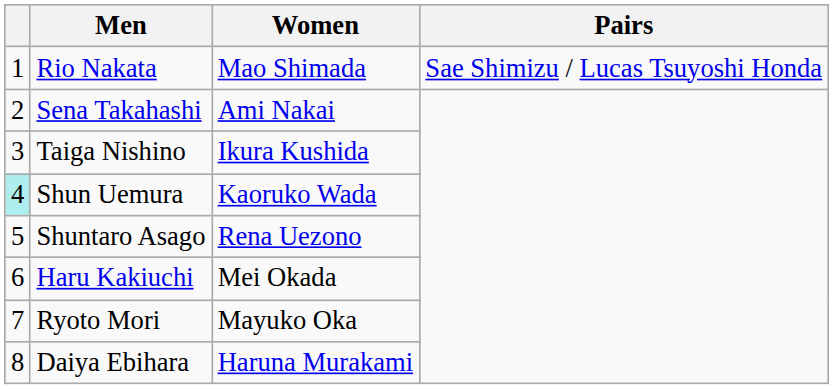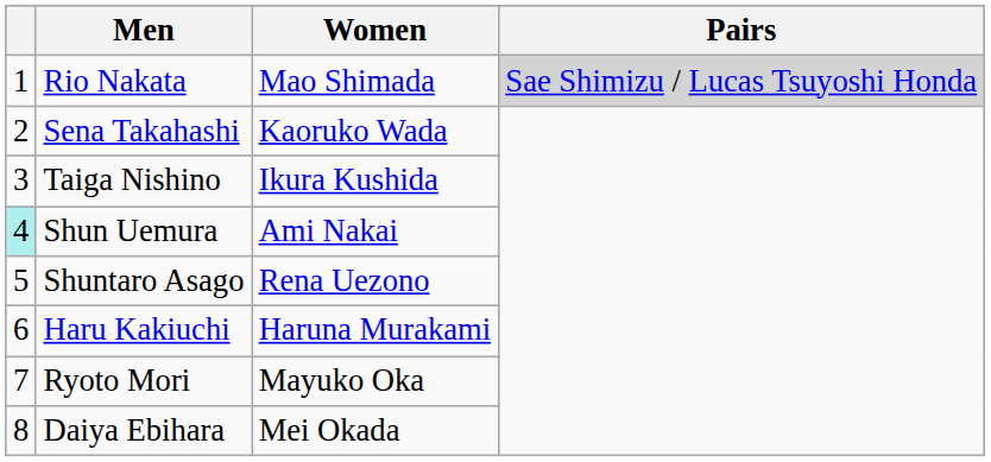Rio Nakata | Pairs: no background -> lightgrey background
Sena Takahashi | Women: Ami Nakai -> Kaoruko Wada
Shun Uemura | Women: Kaoruko Wada -> Ami Nakai
Haru Kakiuchi | Women: Mei Okada -> Haruna Murakami
Daiya Ebihara | Women: Haruna Murakami -> Mei Okada
